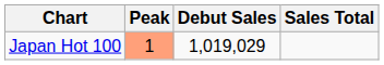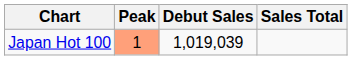Japan Hot 100 | Debut Sales: 1,019,029 -> 1,019,039
